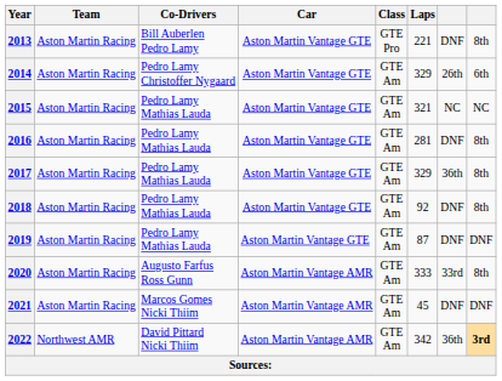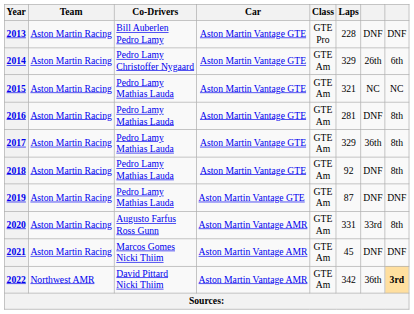2013 | Laps: 221 -> 228
2013 | column 8: 8th -> DNF
2020 | Laps: 333 -> 331
